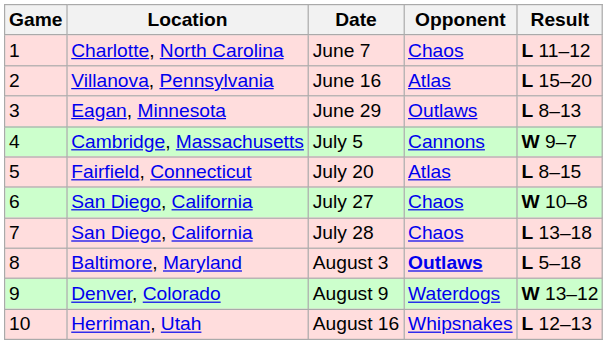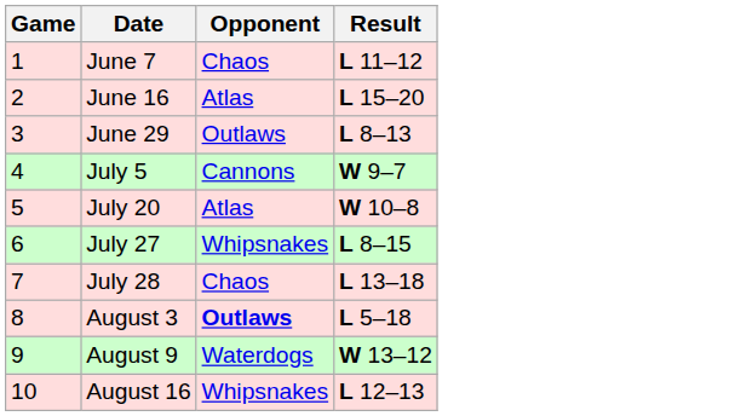- column: Location | Charlotte, North Carolina | Villanova, Pennsylvania | Eagan, Minnesota | Cambridge, Massachusetts | Fairfield, Connecticut | San Diego, California | San Diego, California | Baltimore, Maryland | Denver, Colorado | Herriman, Utah
July 20 | Result: L 8–15 -> W 10–8
July 27 | Opponent: Chaos -> Whipsnakes
July 27 | Result: W 10–8 -> L 8–15
